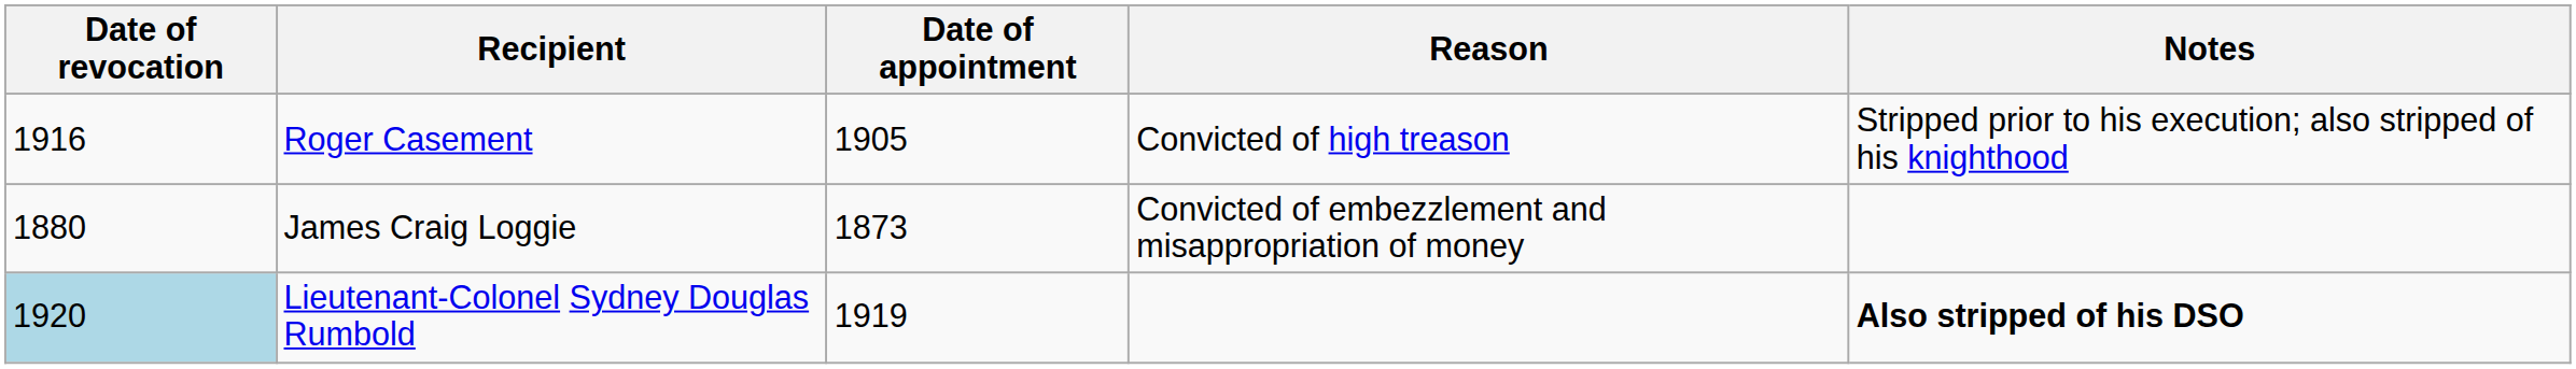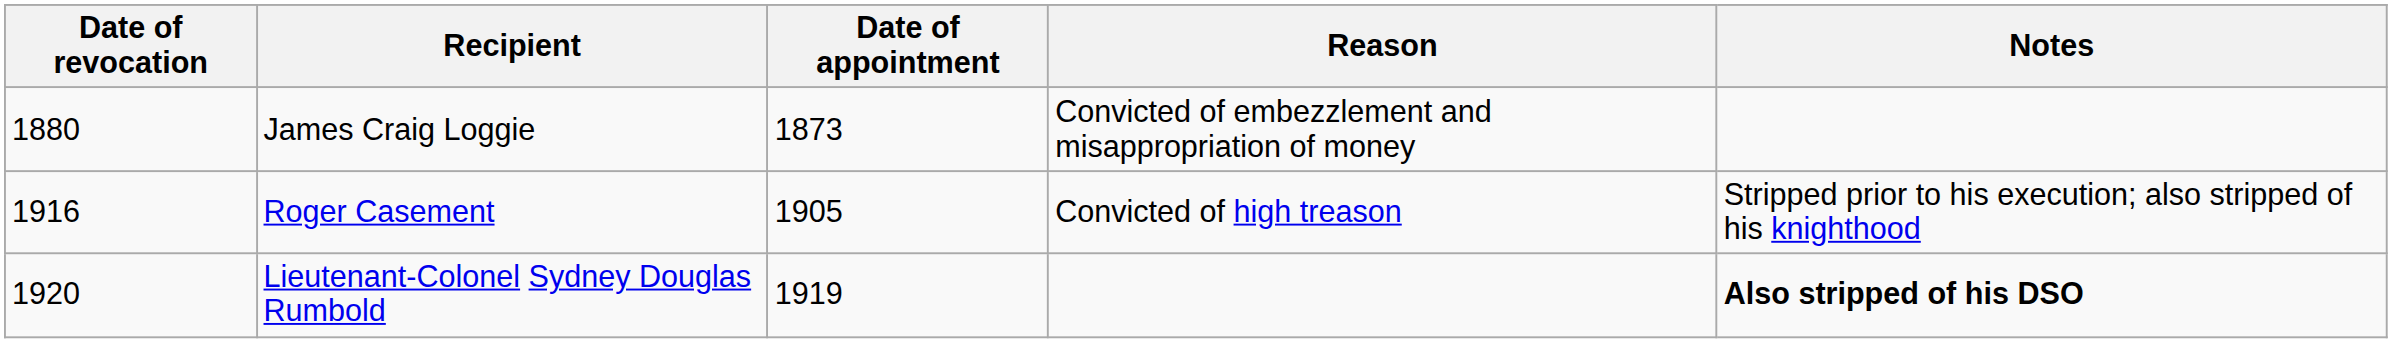rows swapped: James Craig Loggie <-> Roger Casement
Lieutenant-Colonel Sydney Douglas Rumbold | Date of revocation: lightblue background -> no background
